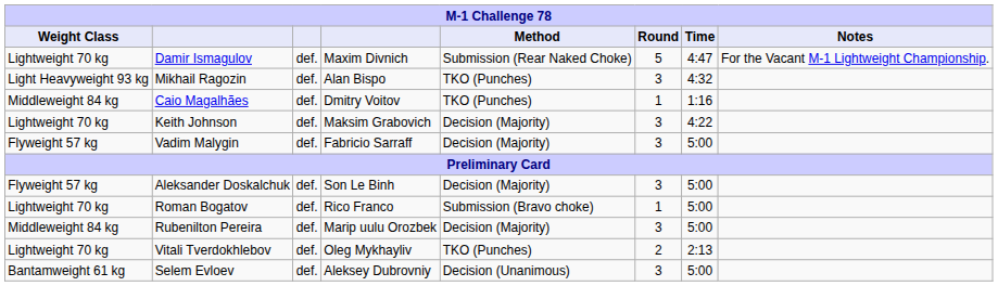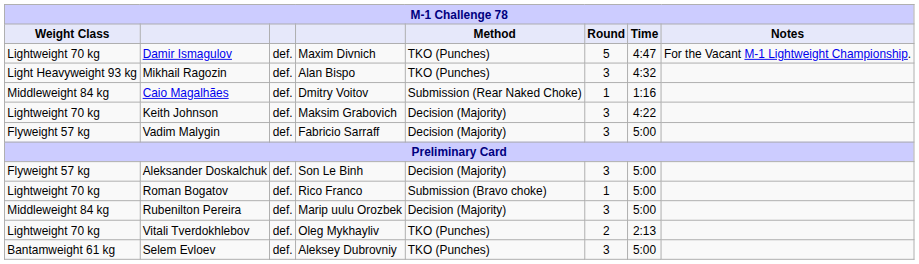Damir Ismagulov | Method: Submission (Rear Naked Choke) -> TKO (Punches)
Caio Magalhães | Method: TKO (Punches) -> Submission (Rear Naked Choke)
Selem Evloev | Method: Decision (Unanimous) -> TKO (Punches)
